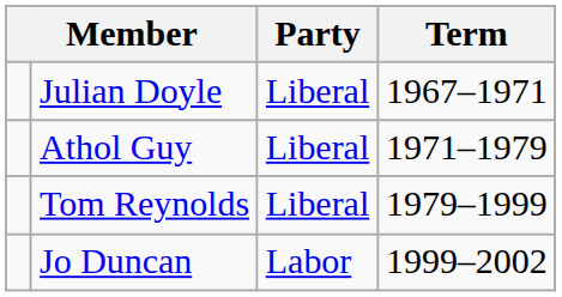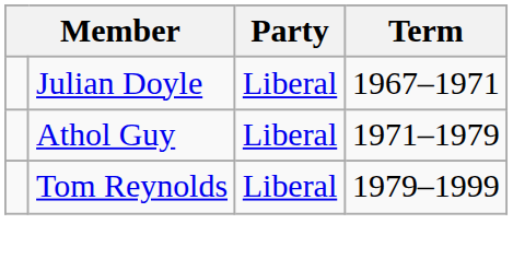- row: Jo Duncan | Labor | 1999–2002
